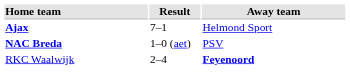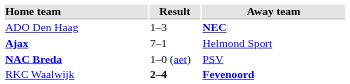+ row: ADO Den Haag | 1–3 | NEC
RKC Waalwijk | Result: normal -> bold
